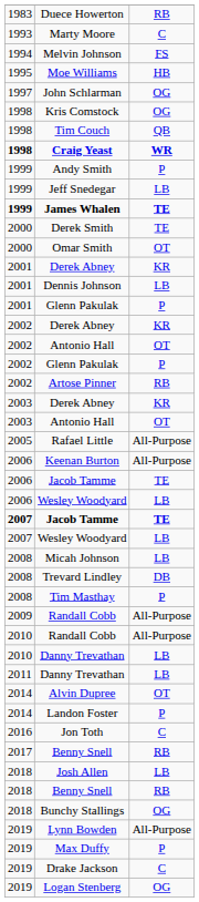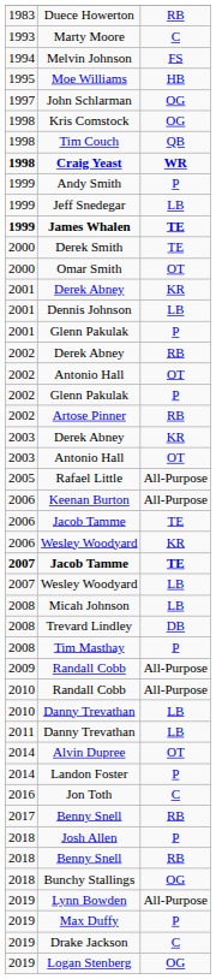2002 / Derek Abney | column 3: KR -> RB
2006 / Wesley Woodyard | column 3: LB -> KR
Josh Allen | column 3: LB -> P
